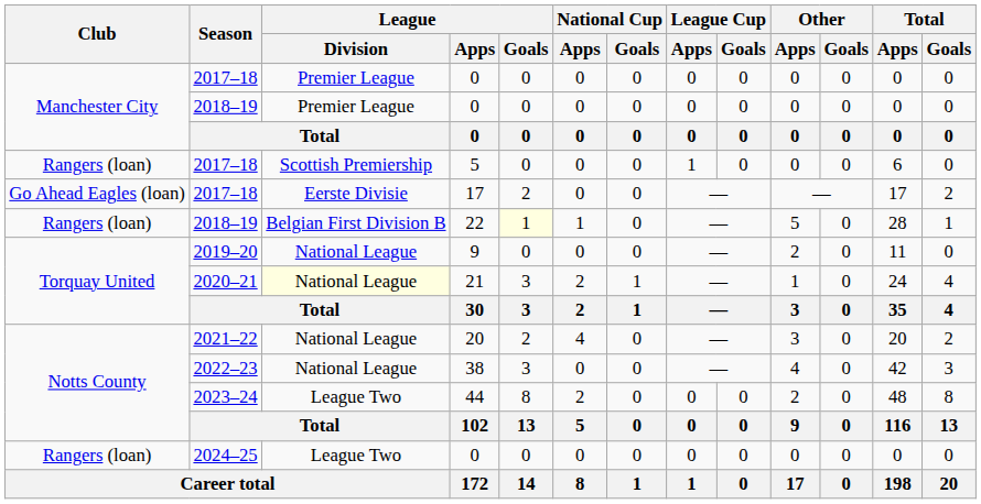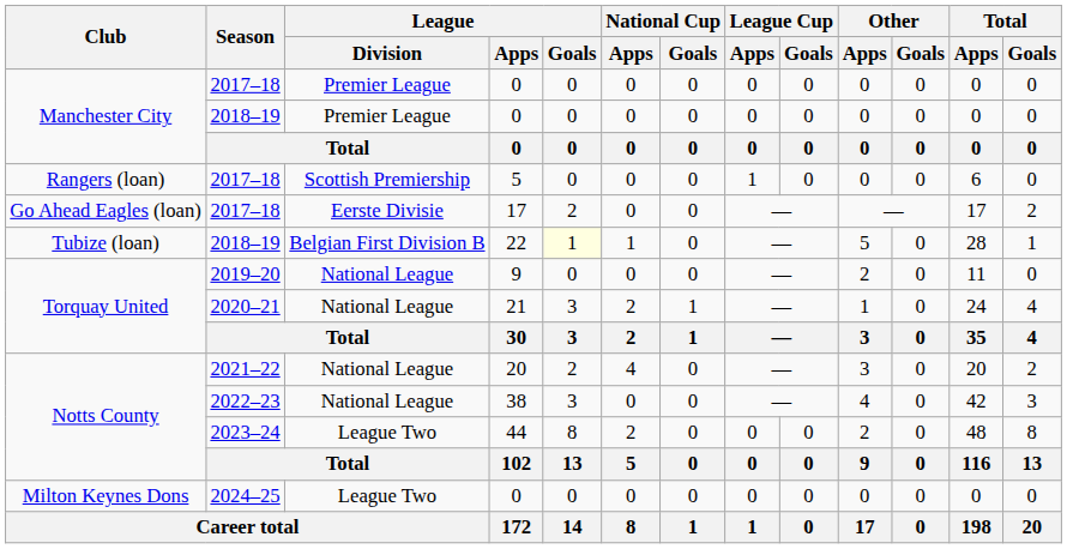22 | Club: Rangers (loan) -> Tubize (loan)
21 | League / Division: lightyellow background -> no background
2024–25 / 0 | Club: Rangers (loan) -> Milton Keynes Dons
